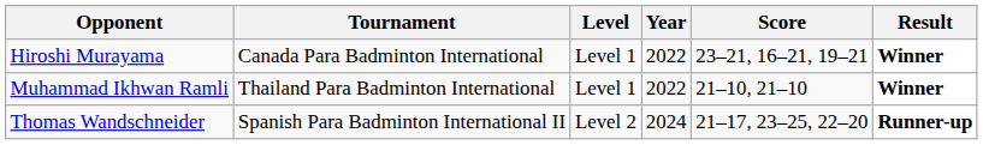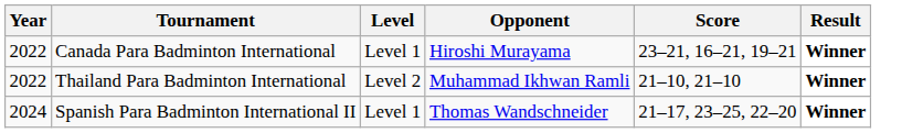columns swapped: Year <-> Opponent
Thailand Para Badminton International | Level: Level 1 -> Level 2
Spanish Para Badminton International II | Level: Level 2 -> Level 1
Spanish Para Badminton International II | Result: Runner-up -> Winner
